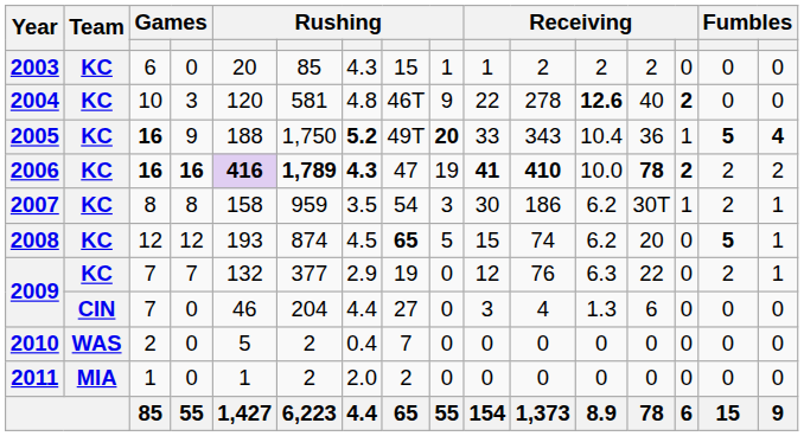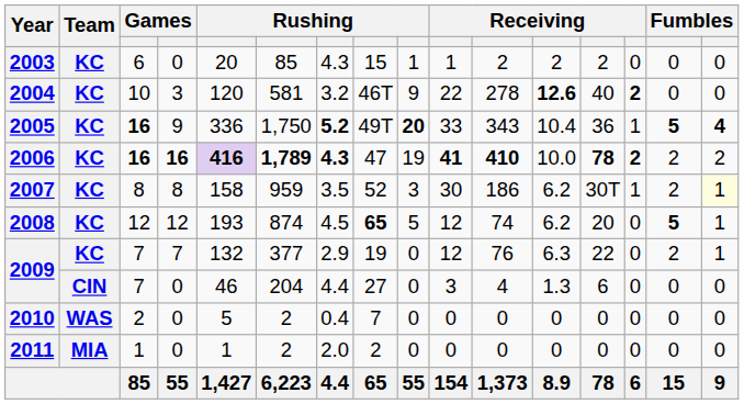2004 | column 7: 4.8 -> 3.2
2005 | column 5: 188 -> 336
2007 | column 8: 54 -> 52
2007 | column 16: no background -> lightyellow background
2008 | column 10: 15 -> 12
